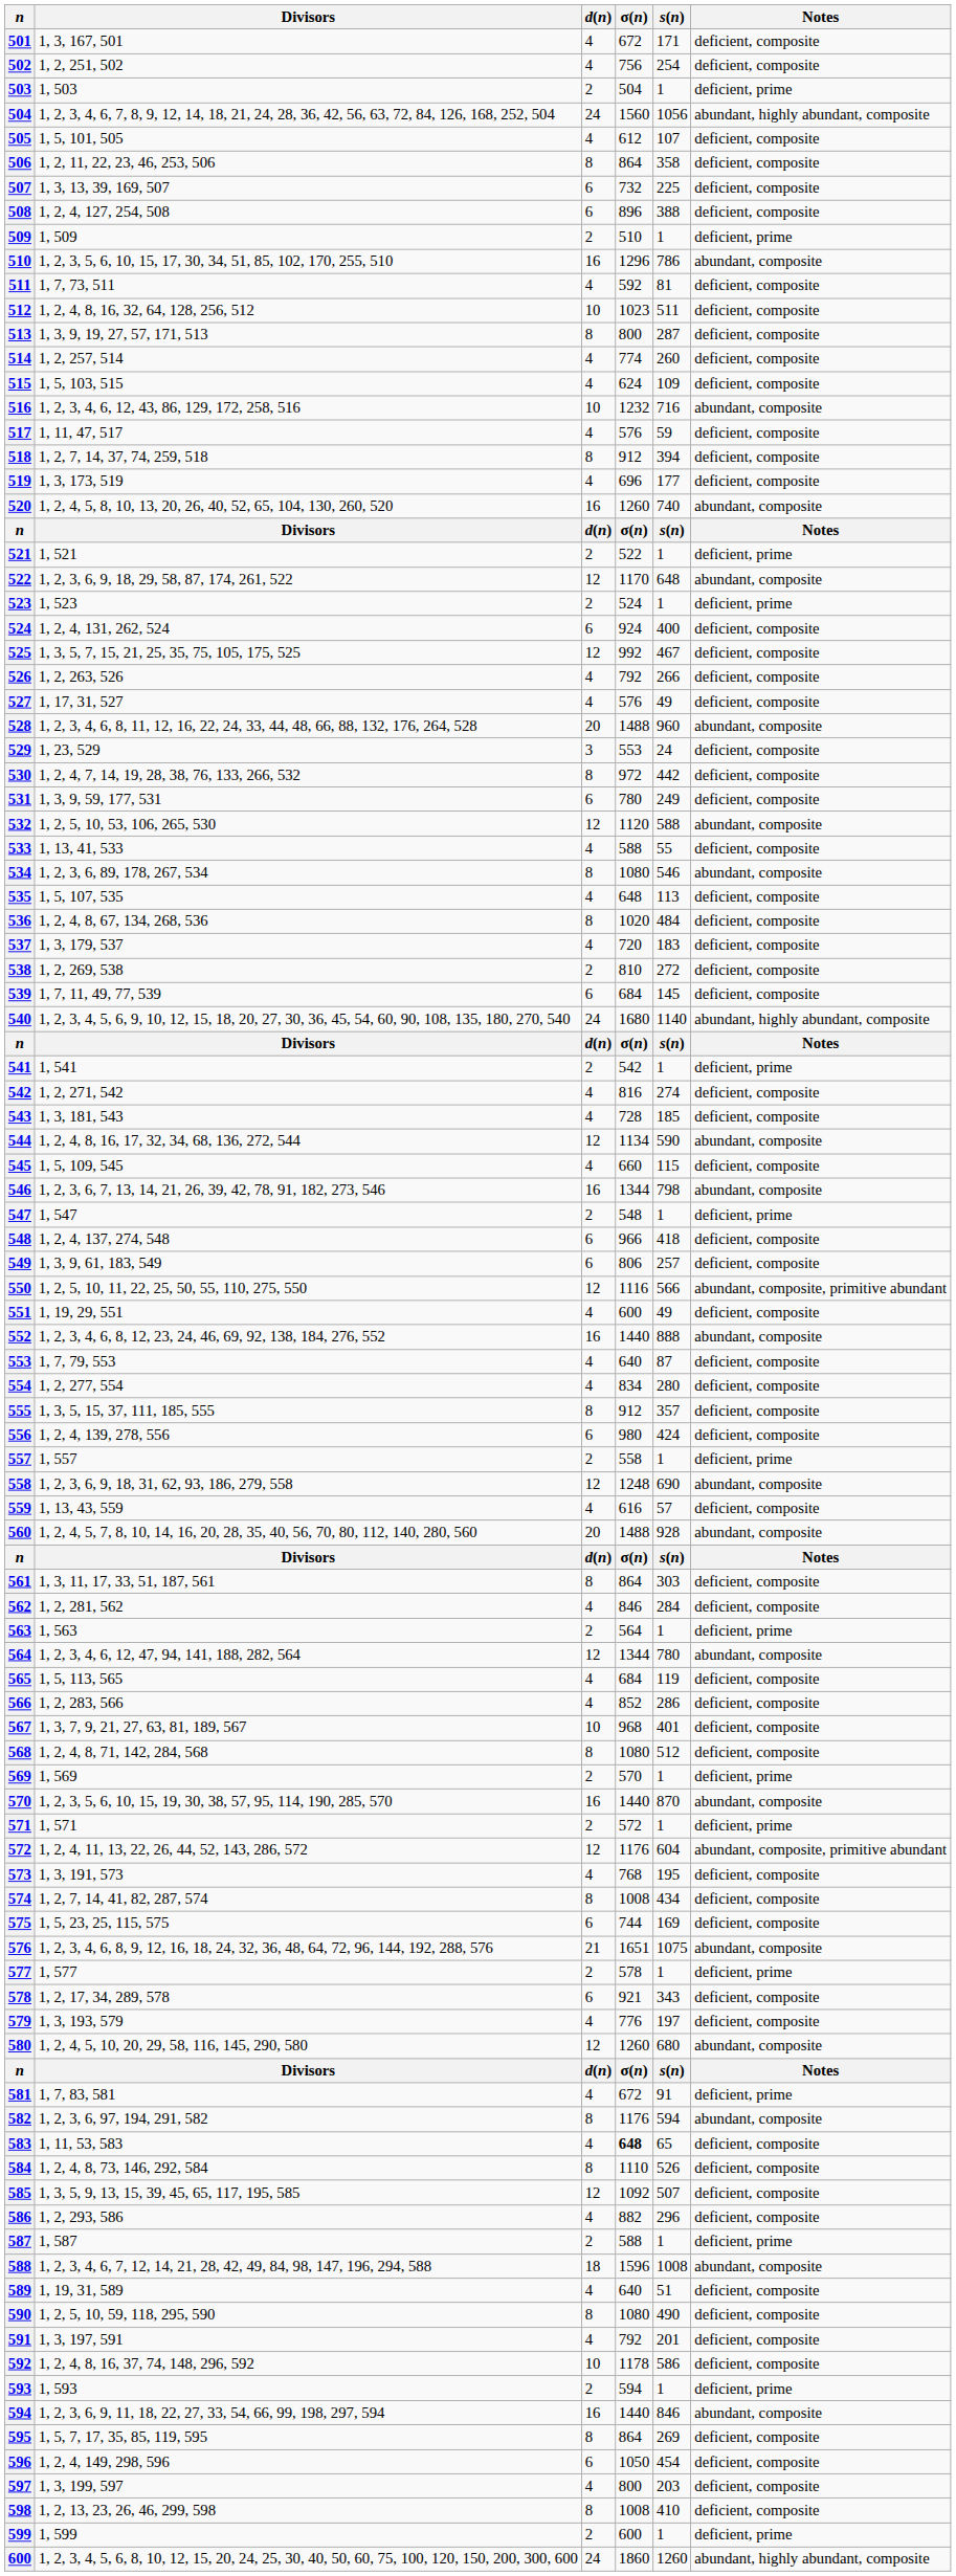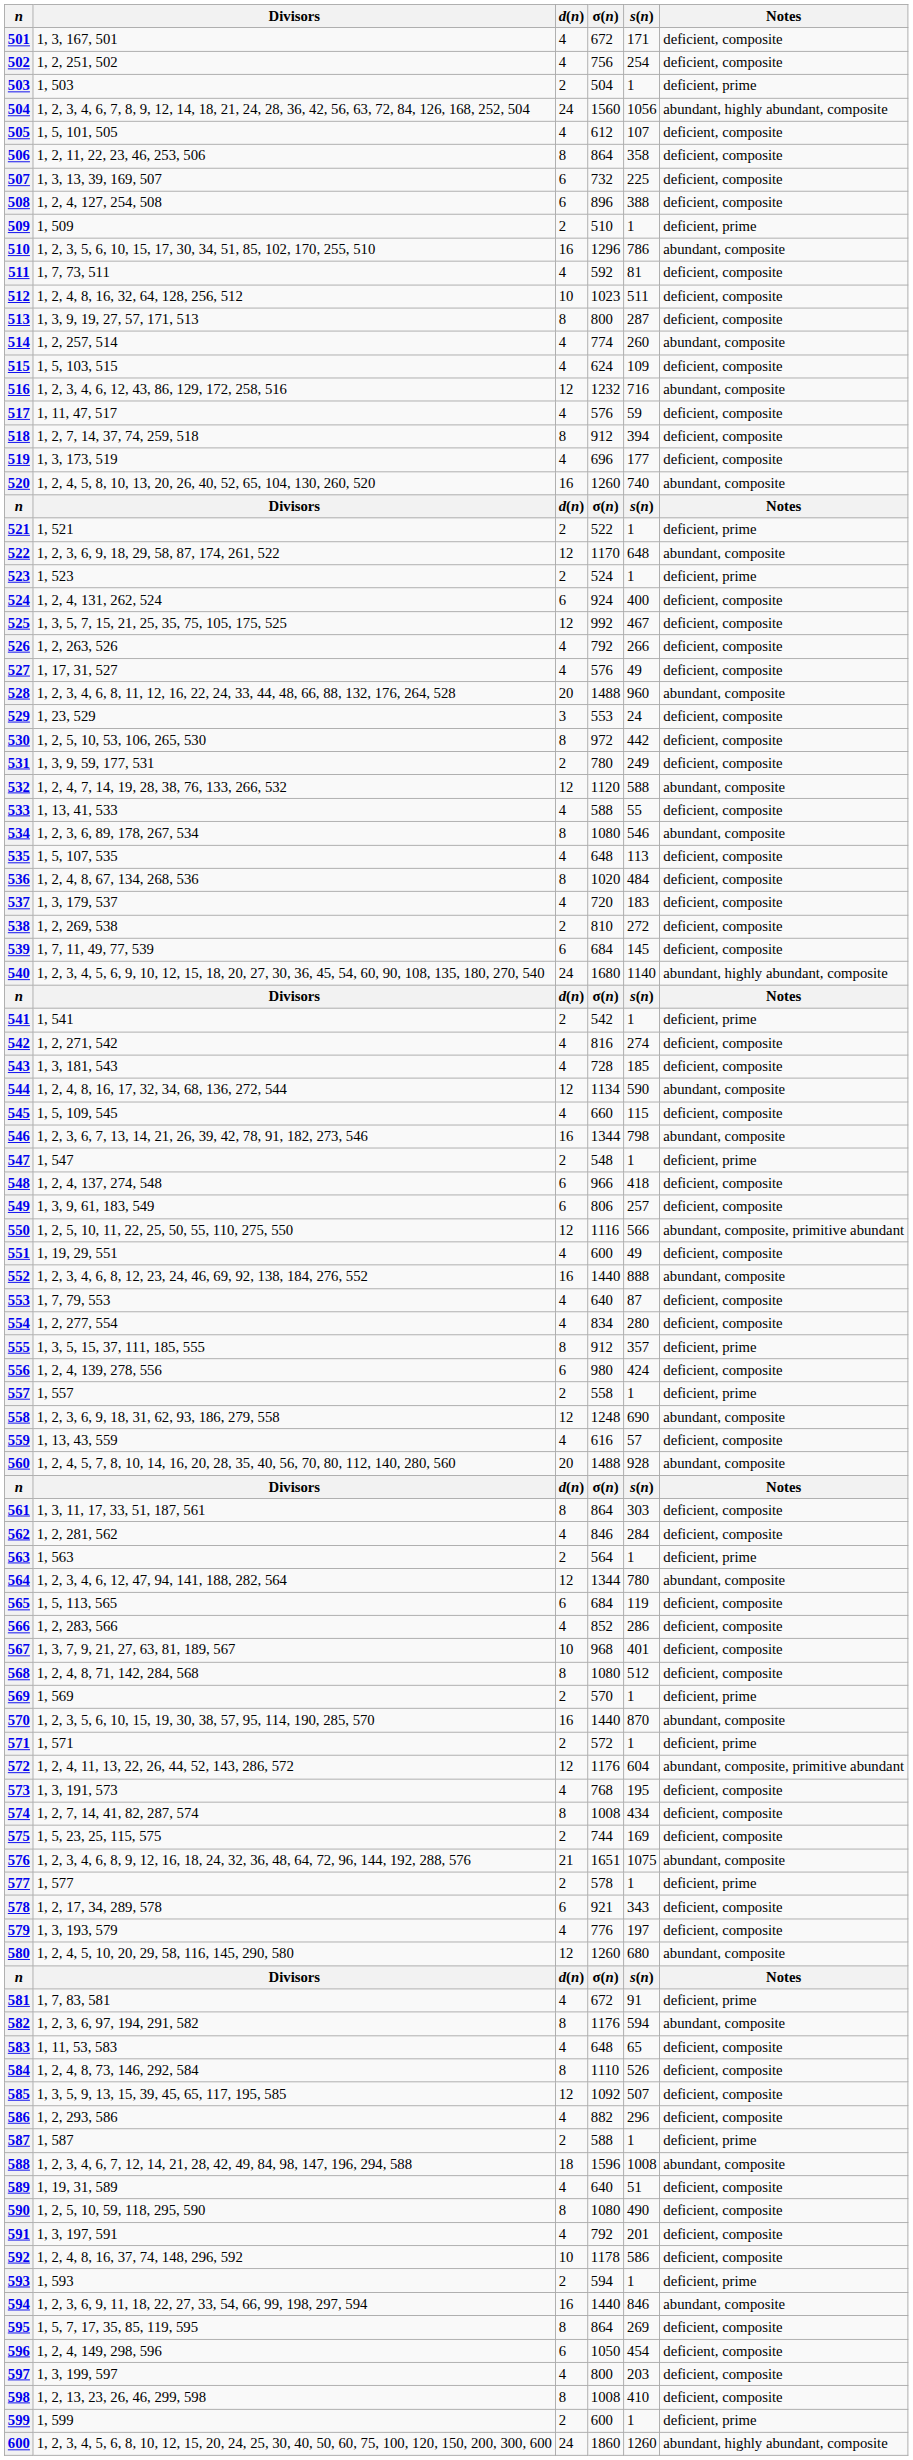514 | Notes: deficient, composite -> abundant, composite
516 | d(n): 10 -> 12
530 | Divisors: 1, 2, 4, 7, 14, 19, 28, 38, 76, 133, 266, 532 -> 1, 2, 5, 10, 53, 106, 265, 530
531 | d(n): 6 -> 2
532 | Divisors: 1, 2, 5, 10, 53, 106, 265, 530 -> 1, 2, 4, 7, 14, 19, 28, 38, 76, 133, 266, 532
555 | Notes: deficient, composite -> deficient, prime
565 | d(n): 4 -> 6
575 | d(n): 6 -> 2
583 | σ(n): bold -> normal
